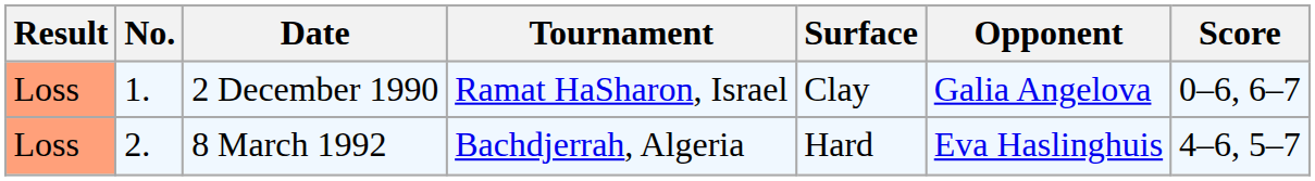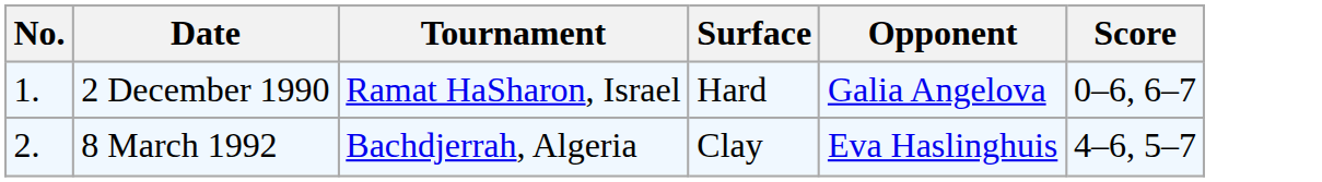- column: Result | Loss | Loss
2 December 1990 | Surface: Clay -> Hard
8 March 1992 | Surface: Hard -> Clay
